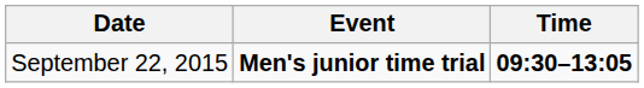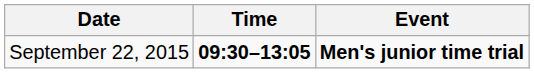columns swapped: Time <-> Event
